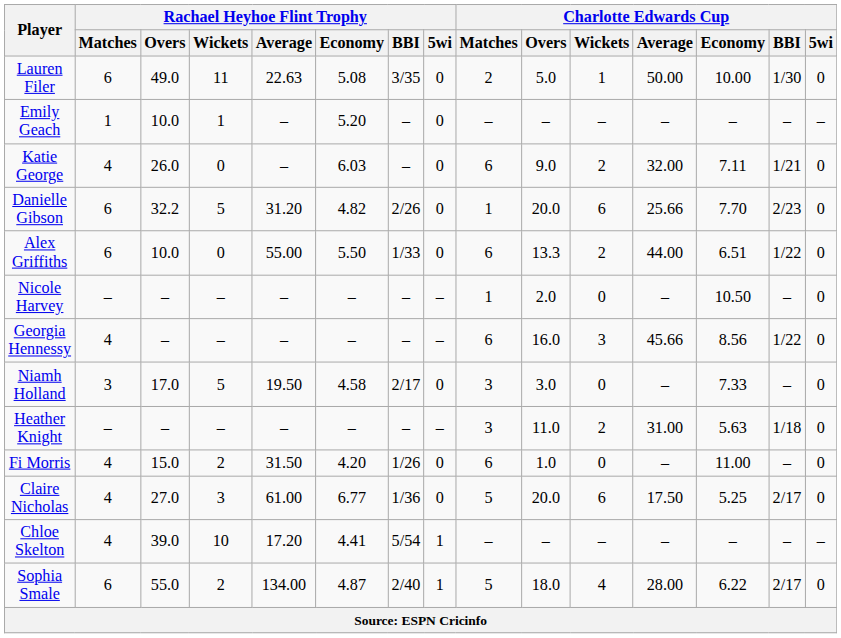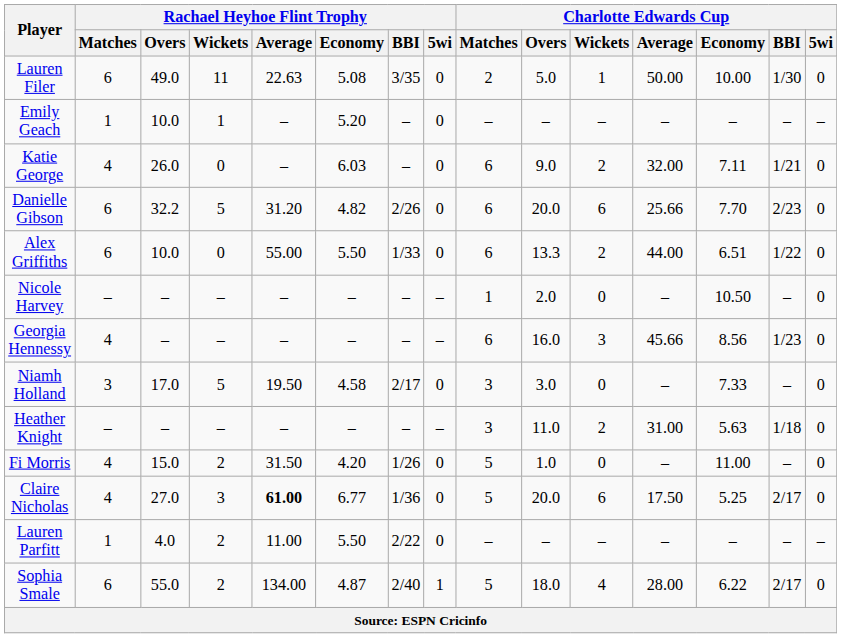Danielle Gibson | Charlotte Edwards Cup / Matches: 1 -> 6
Georgia Hennessy | Charlotte Edwards Cup / BBI: 1/22 -> 1/23
Fi Morris | Charlotte Edwards Cup / Matches: 6 -> 5
Claire Nicholas | Rachael Heyhoe Flint Trophy / Average: normal -> bold
+ row: Lauren Parfitt | 1 | 4.0 | 2 | 11.00 | 5.50 | 2/22 | 0 | – | – | – | – | – | – | –
- row: Chloe Skelton | 4 | 39.0 | 10 | 17.20 | 4.41 | 5/54 | 1 | – | – | – | – | – | – | –
